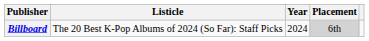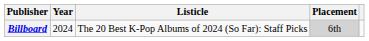columns swapped: Year <-> Listicle
